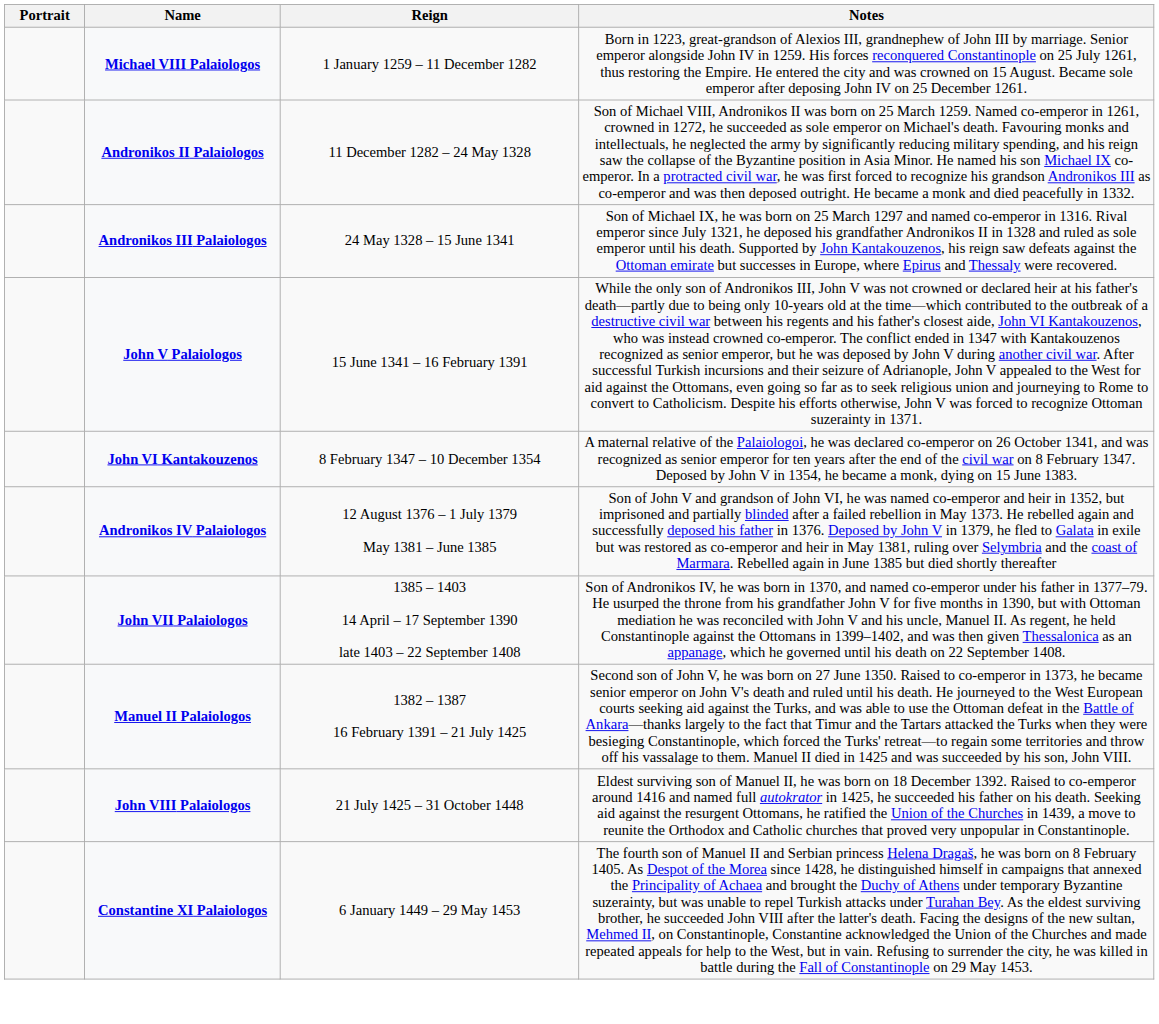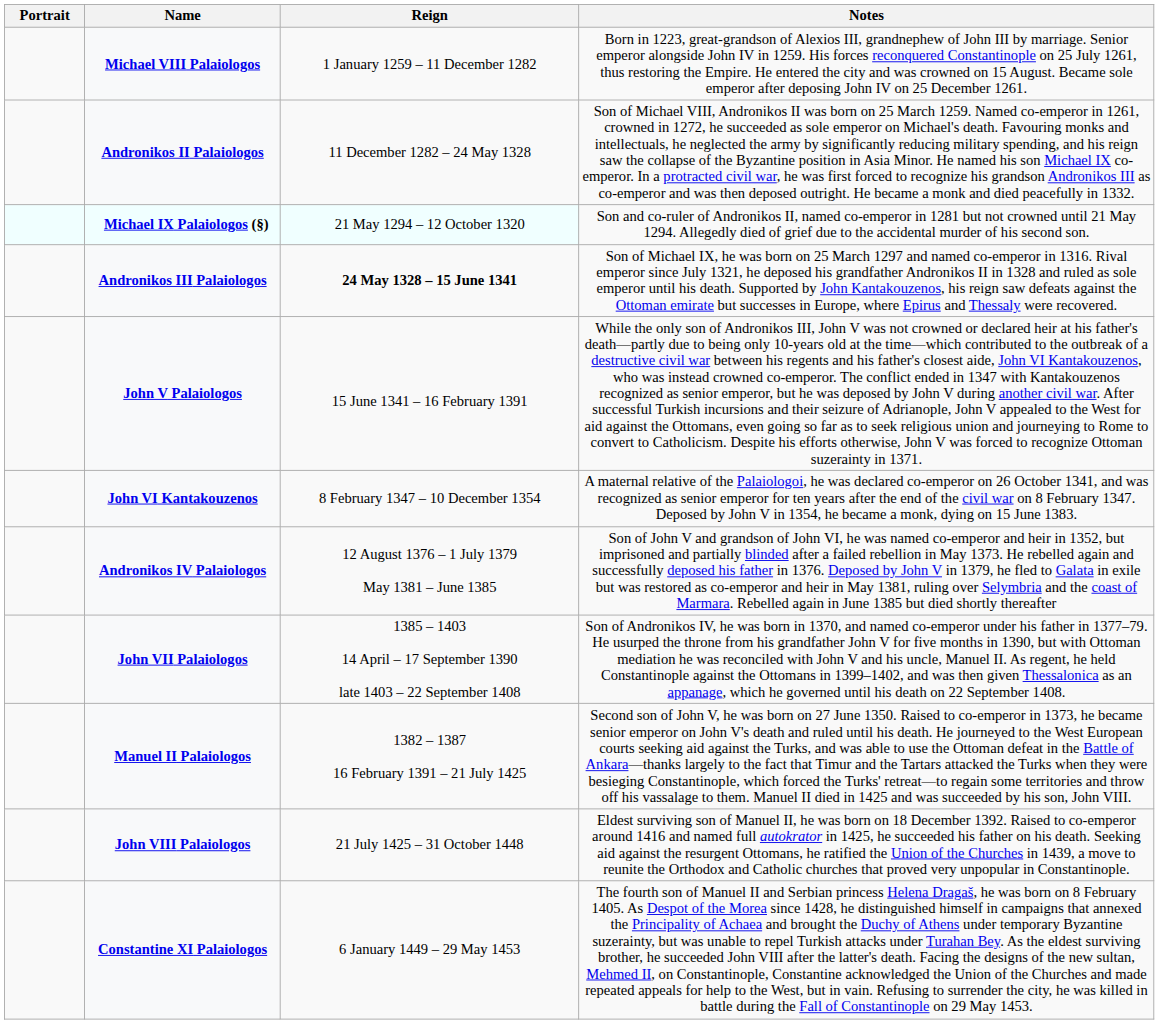+ row: Michael IX Palaiologos (§) | 21 May 1294 – 12 October 1320 | Son and co-ruler of Andronikos II, named co-emperor in 1281 but not crowned until 21 May 1294. Allegedly died of grief due to the accidental murder of his second son.
Andronikos III Palaiologos | Reign: normal -> bold
